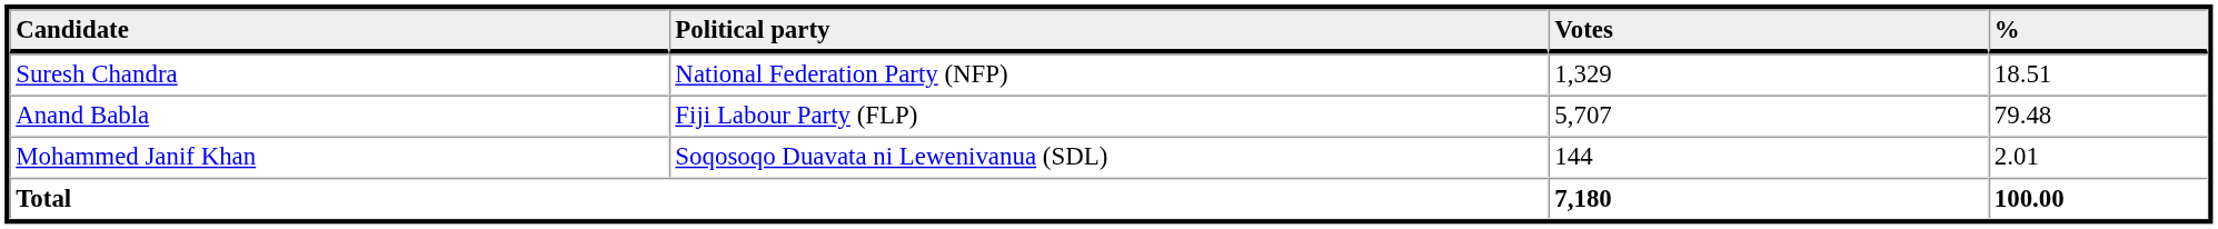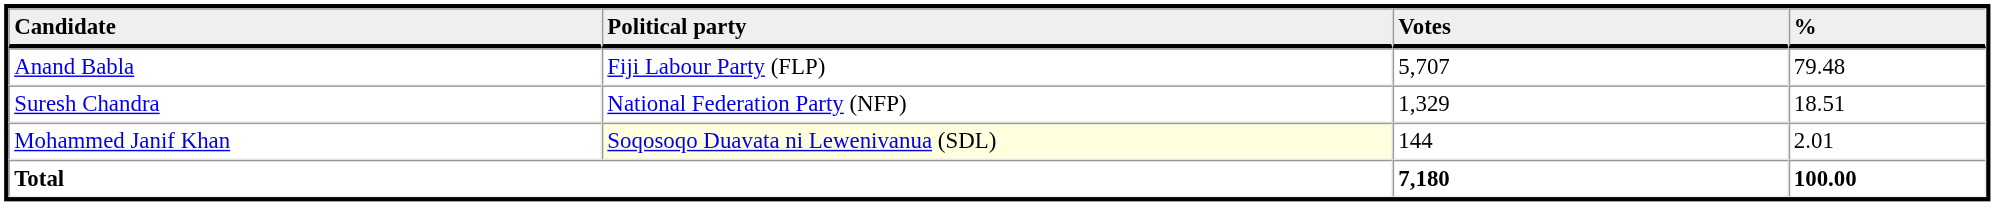rows swapped: Anand Babla <-> Suresh Chandra
Mohammed Janif Khan | Political party: no background -> lightyellow background
